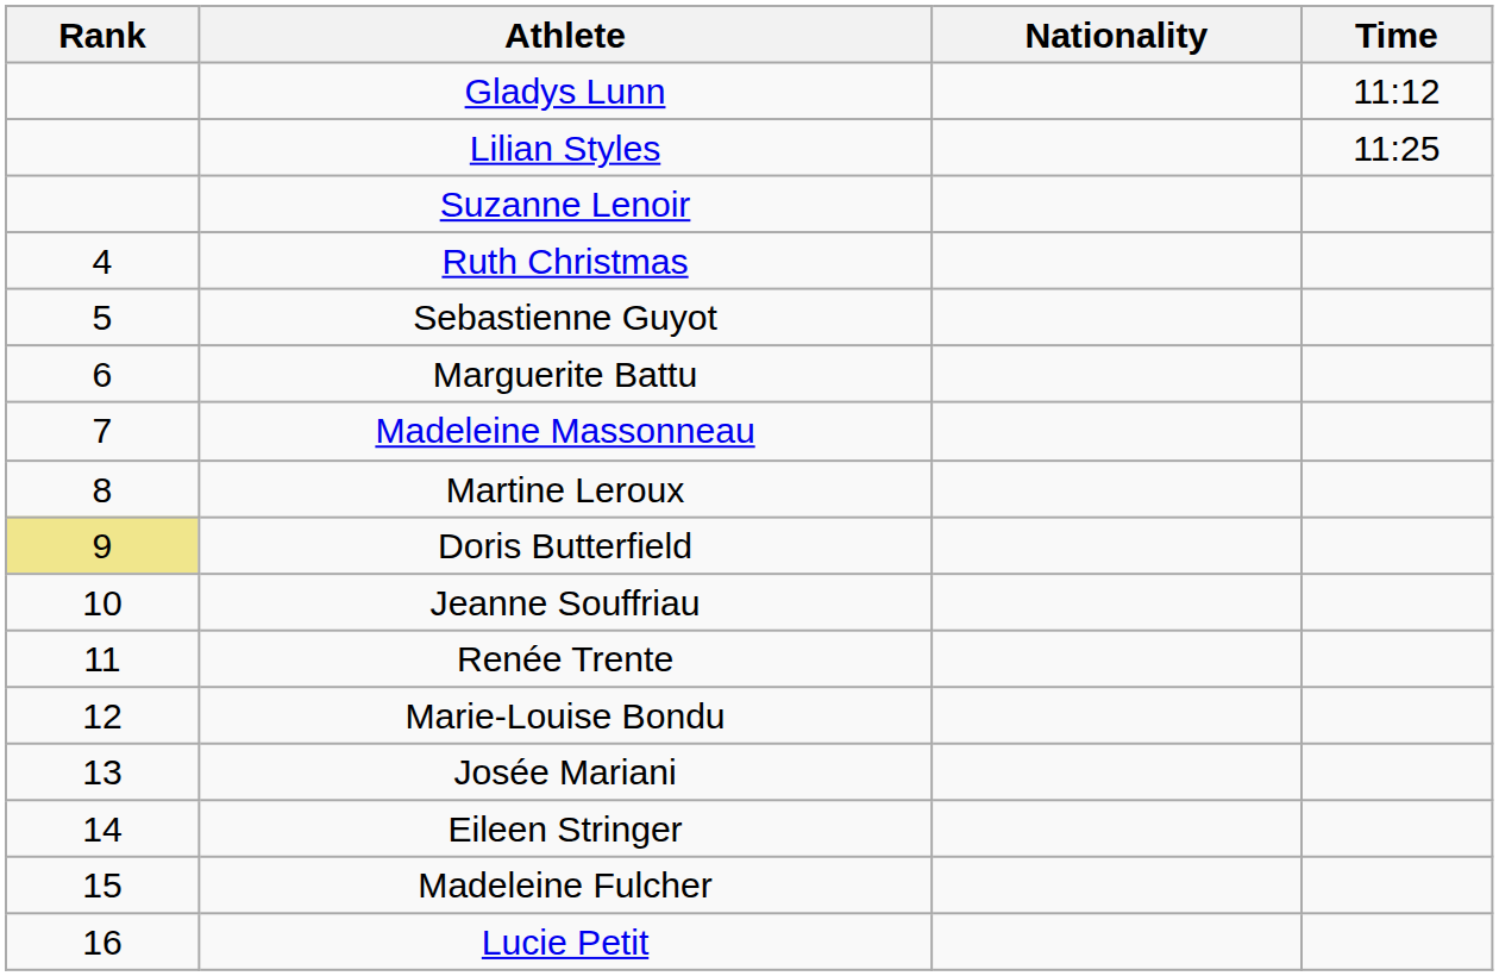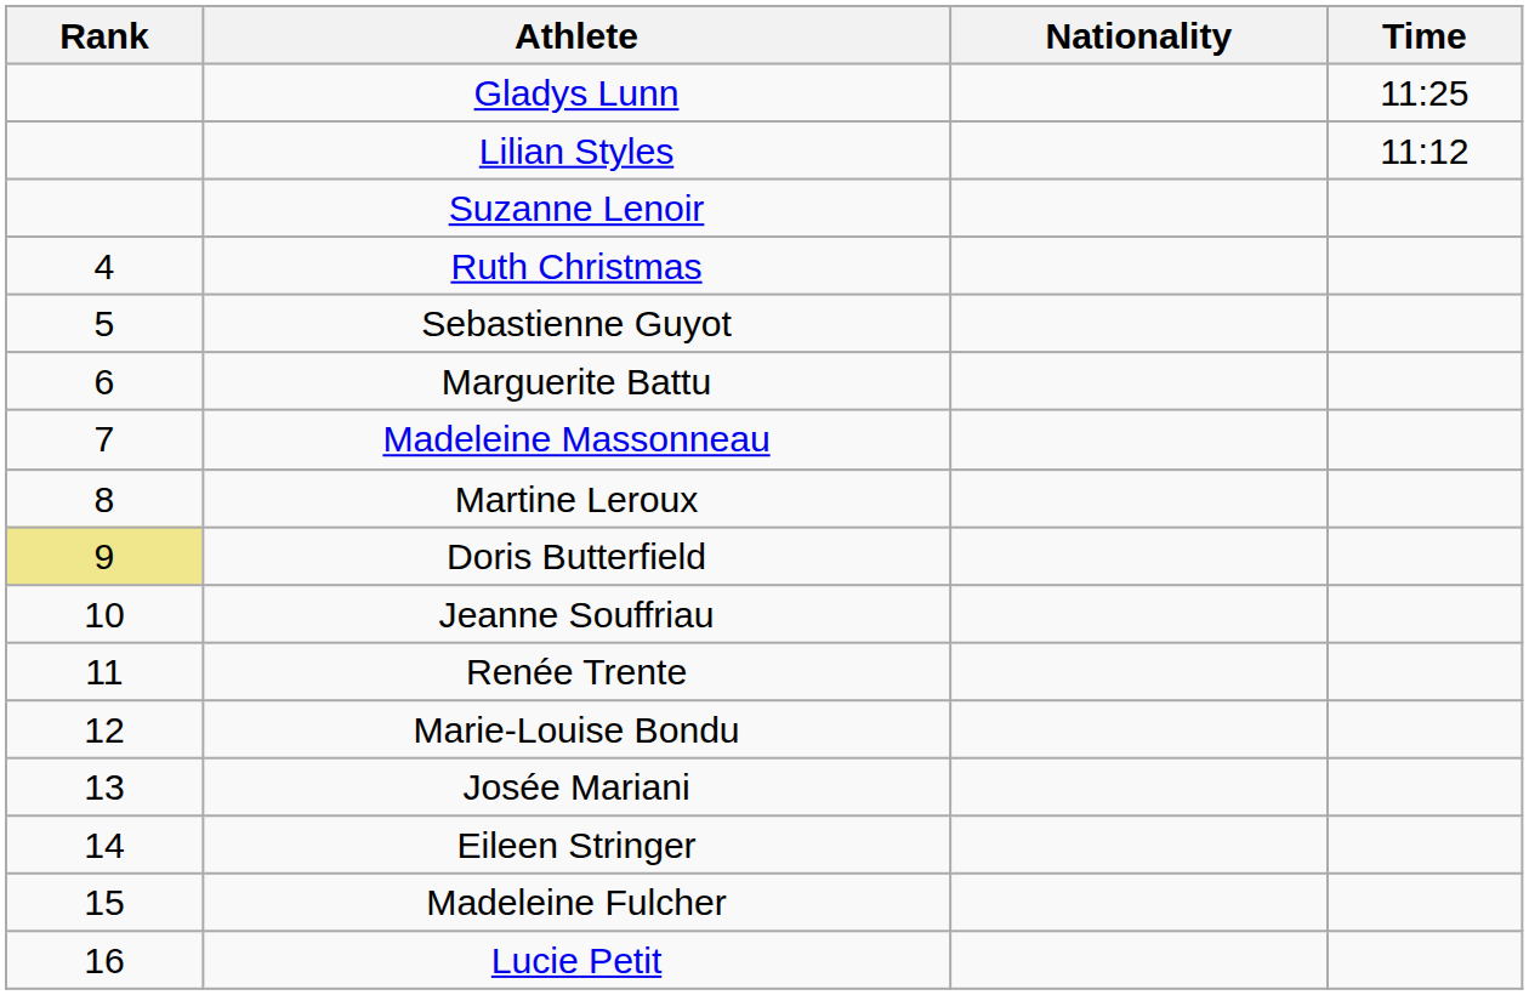Gladys Lunn | Time: 11:12 -> 11:25
Lilian Styles | Time: 11:25 -> 11:12
